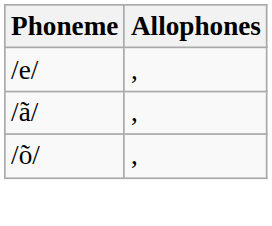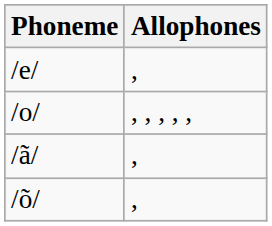+ row: /o/ | , , , , ,
